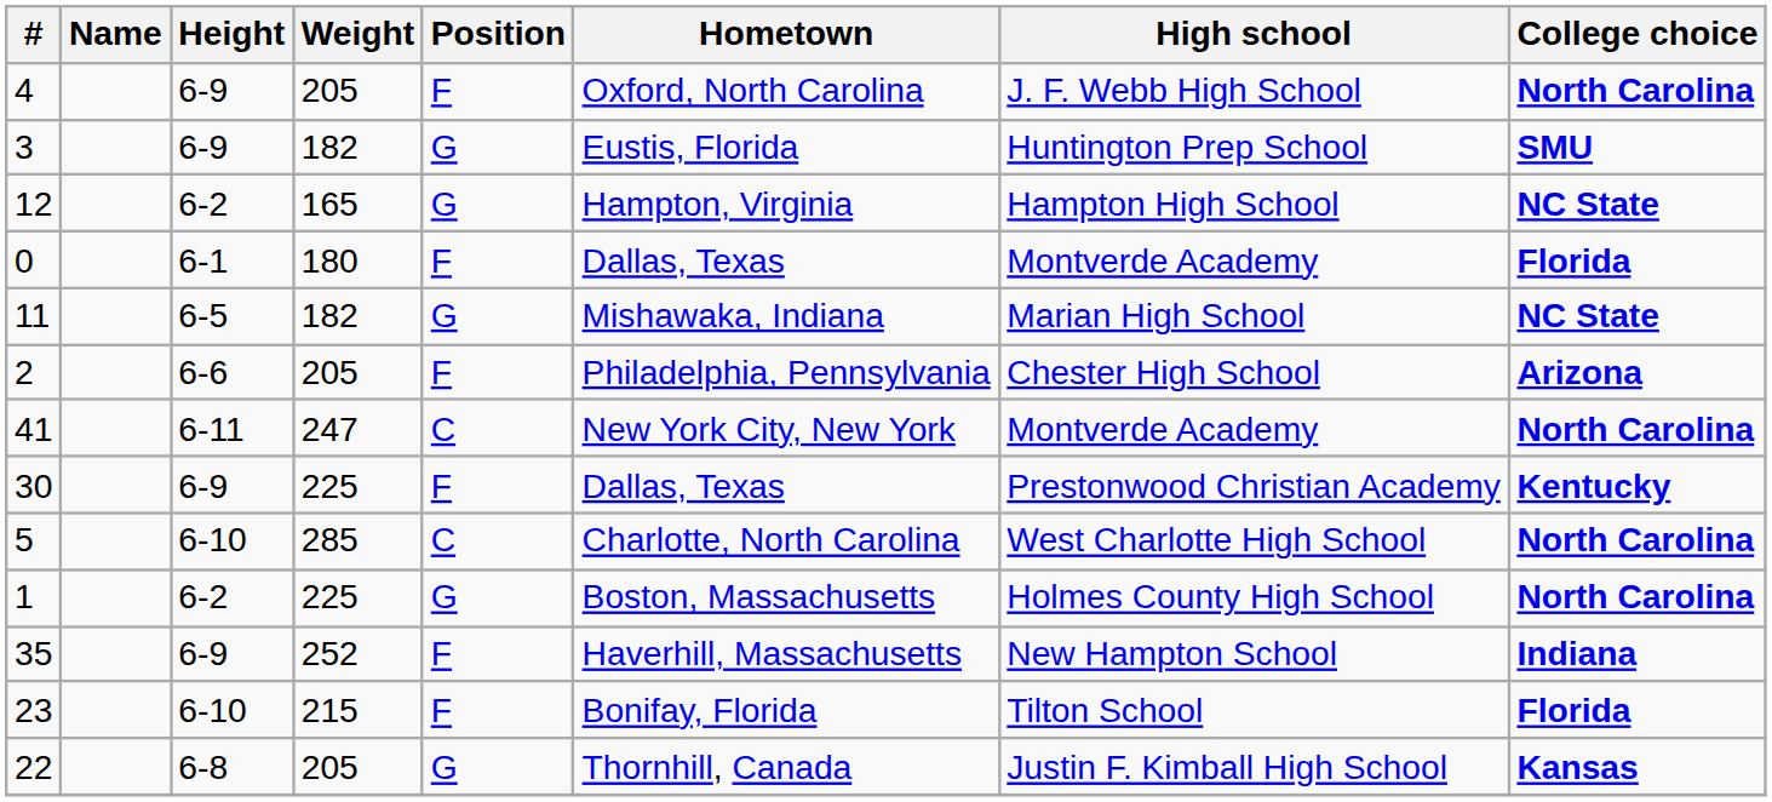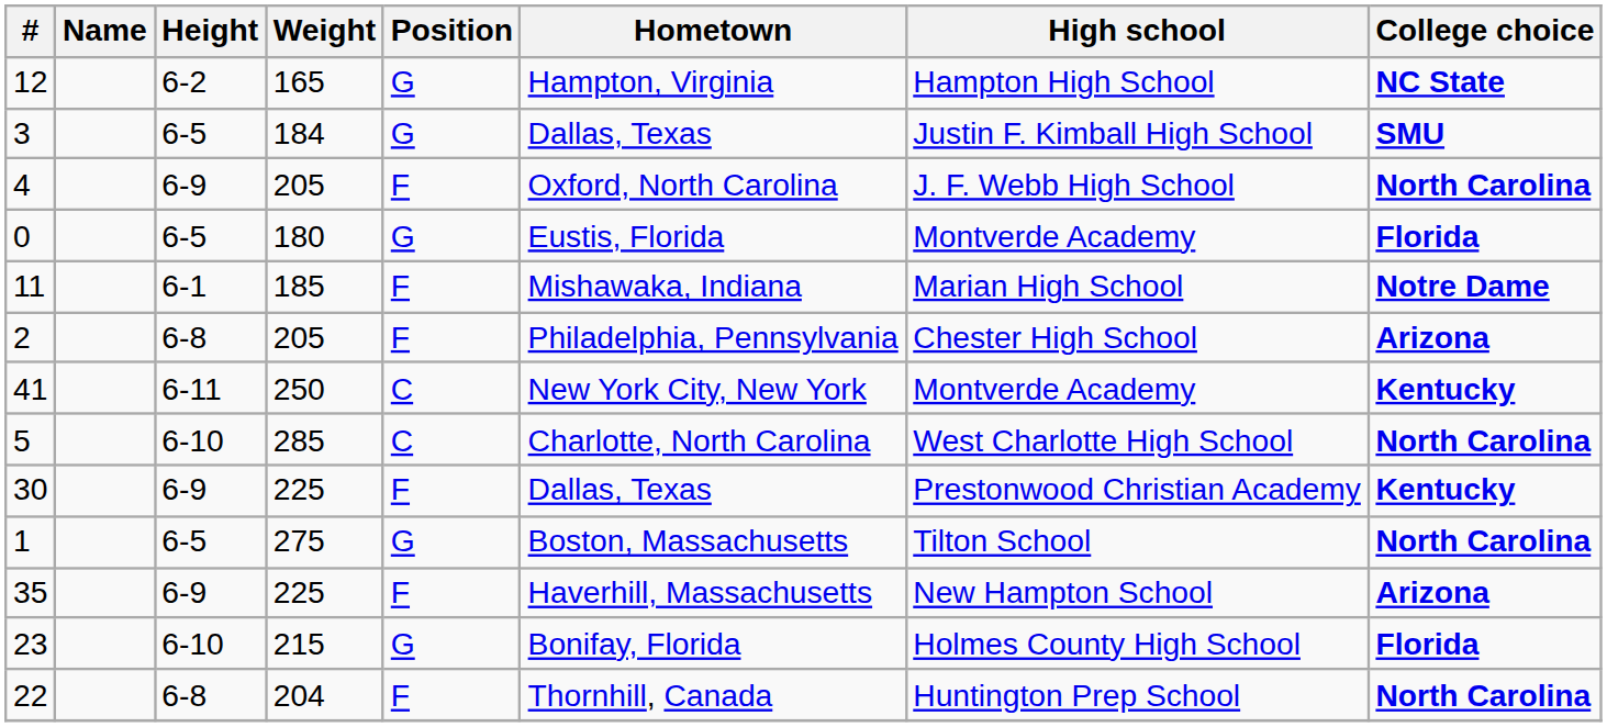rows swapped: 12 <-> 4
3 | Height: 6-9 -> 6-5
3 | Weight: 182 -> 184
3 | Hometown: Eustis, Florida -> Dallas, Texas
3 | High school: Huntington Prep School -> Justin F. Kimball High School
0 | Height: 6-1 -> 6-5
0 | Position: F -> G
0 | Hometown: Dallas, Texas -> Eustis, Florida
11 | Height: 6-5 -> 6-1
11 | Weight: 182 -> 185
11 | Position: G -> F
11 | College choice: NC State -> Notre Dame
2 | Height: 6-6 -> 6-8
41 | Weight: 247 -> 250
41 | College choice: North Carolina -> Kentucky
rows swapped: 5 <-> 30
1 | Height: 6-2 -> 6-5
1 | Weight: 225 -> 275
1 | High school: Holmes County High School -> Tilton School
35 | Weight: 252 -> 225
35 | College choice: Indiana -> Arizona
23 | Position: F -> G
23 | High school: Tilton School -> Holmes County High School
22 | Weight: 205 -> 204
22 | Position: G -> F
22 | High school: Justin F. Kimball High School -> Huntington Prep School
22 | College choice: Kansas -> North Carolina
